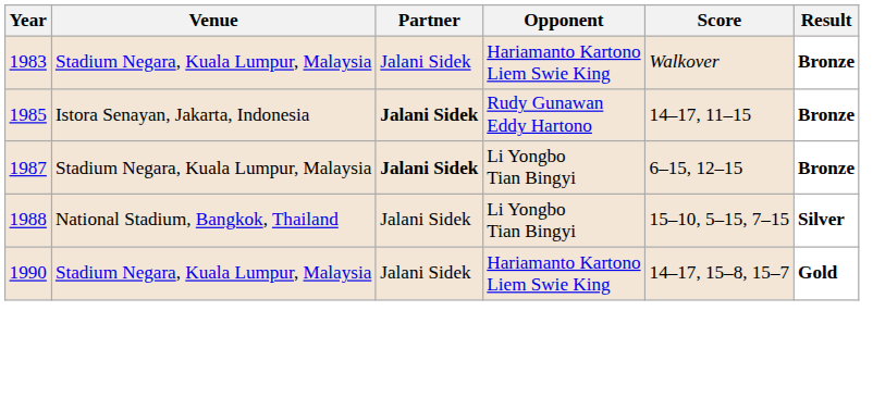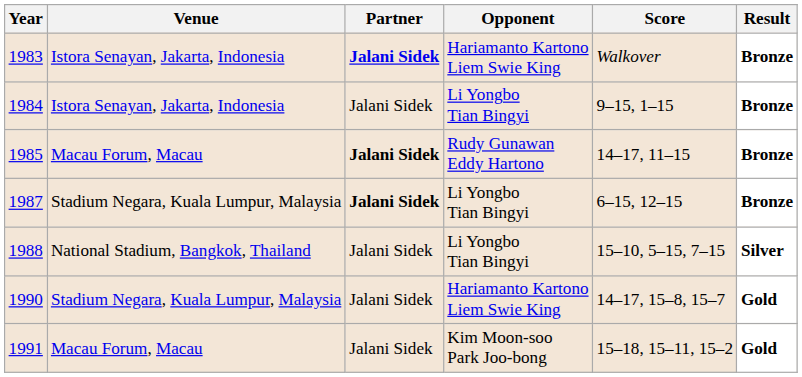1983 | Venue: Stadium Negara, Kuala Lumpur, Malaysia -> Istora Senayan, Jakarta, Indonesia
1983 | Partner: normal -> bold
+ row: 1984 | Istora Senayan, Jakarta, Indonesia | Jalani Sidek | Li Yongbo Tian Bingyi | 9–15, 1–15 | Bronze
1985 | Venue: Istora Senayan, Jakarta, Indonesia -> Macau Forum, Macau
+ row: 1991 | Macau Forum, Macau | Jalani Sidek | Kim Moon-soo Park Joo-bong | 15–18, 15–11, 15–2 | Gold
